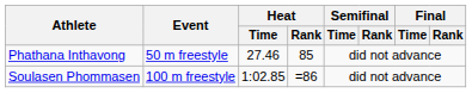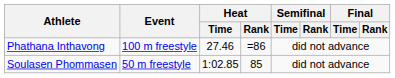Phathana Inthavong | Event: 50 m freestyle -> 100 m freestyle
Phathana Inthavong | Heat / Rank: 85 -> =86
Soulasen Phommasen | Event: 100 m freestyle -> 50 m freestyle
Soulasen Phommasen | Heat / Rank: =86 -> 85
